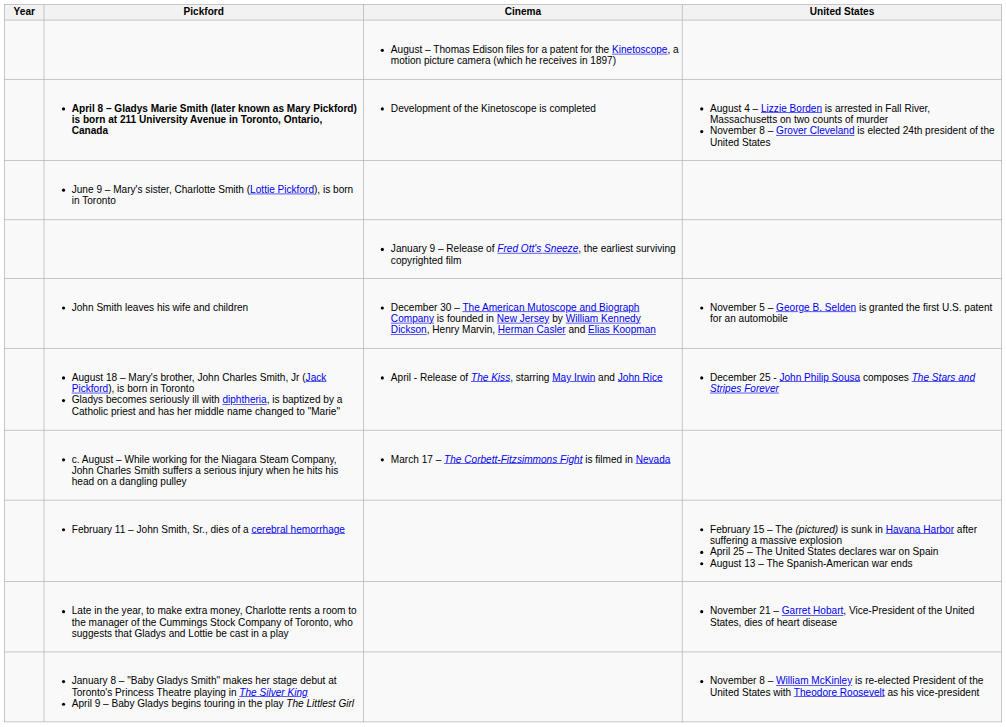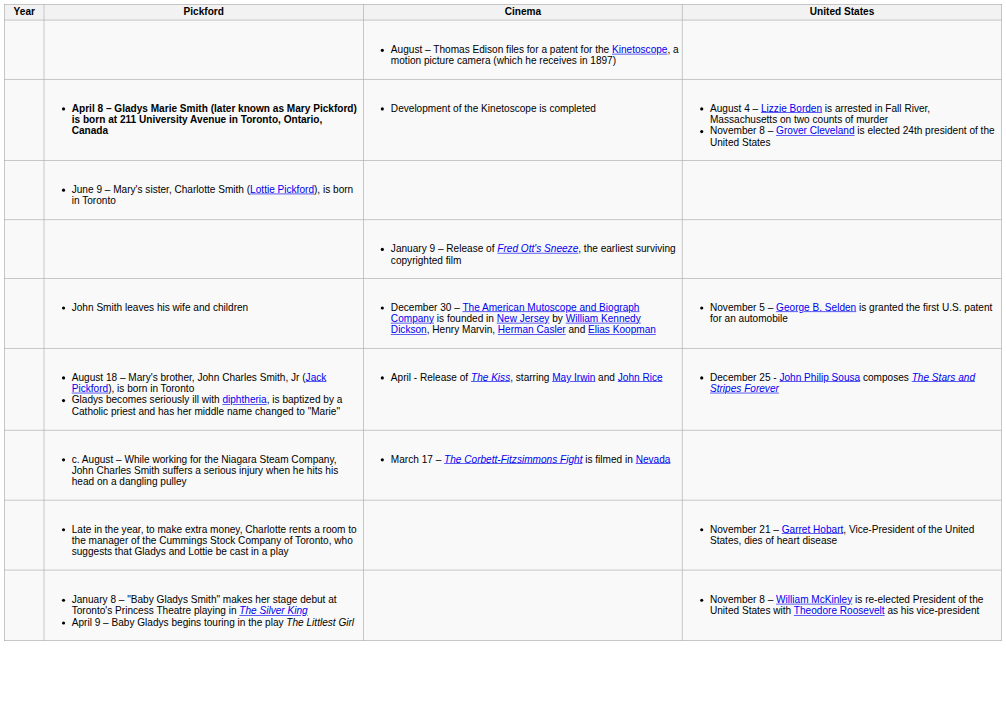- row: February 11 – John Smith, Sr., dies of a cerebral hemorrhage | February 15 – The (pictured) is sunk in Havana Harbor after suffering a massive explosion April 25 – The United States declares war on Spain August 13 – The Spanish-American war ends
